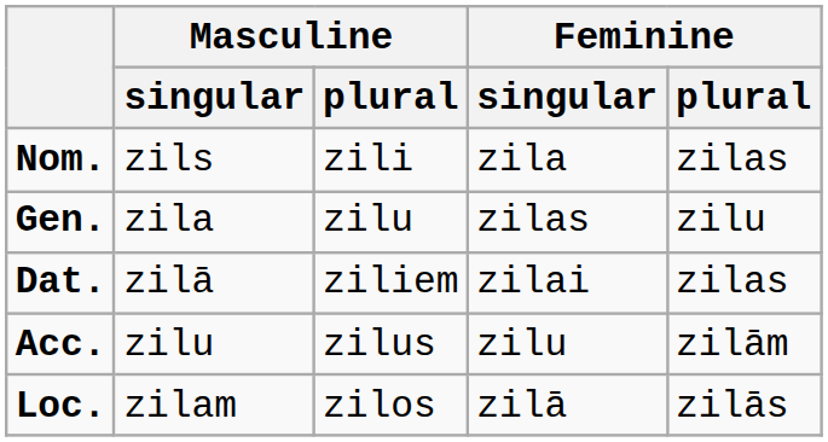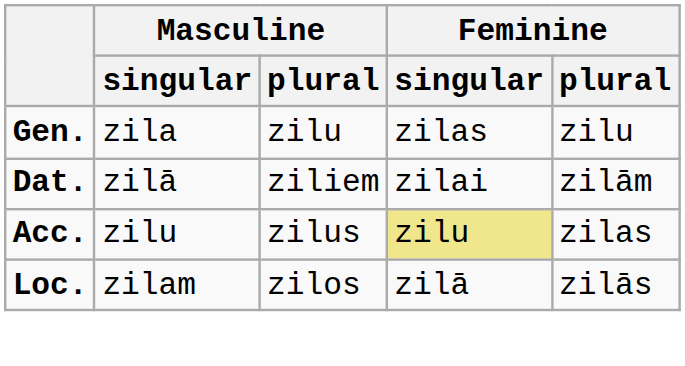- row: Nom. | zils | zili | zila | zilas
Dat. | Feminine / plural: zilas -> zilām
Acc. | Feminine / singular: no background -> khaki background
Acc. | Feminine / plural: zilām -> zilas
